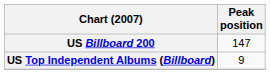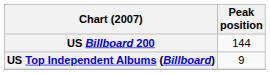US Billboard 200 | Peak position: 147 -> 144
